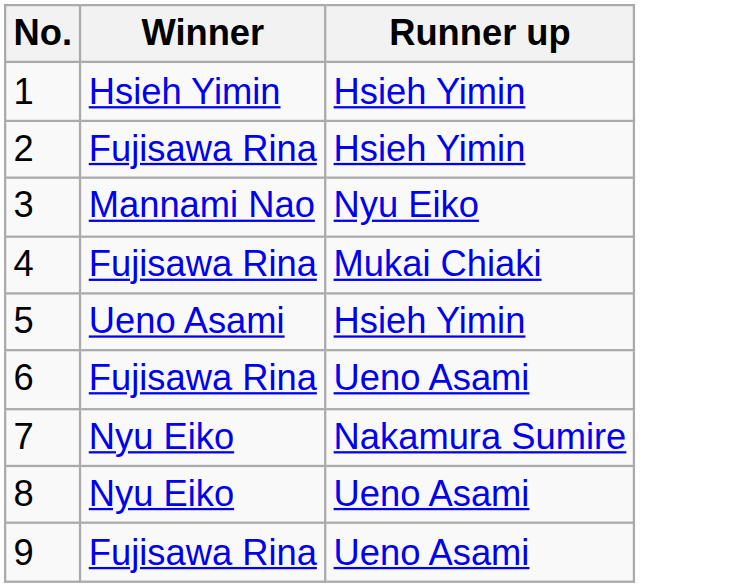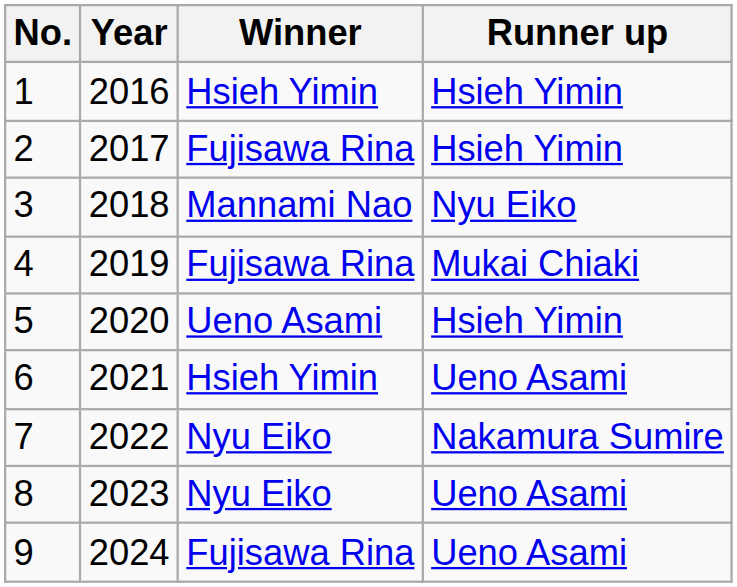+ column: Year | 2016 | 2017 | 2018 | 2019 | 2020 | 2021 | 2022 | 2023 | 2024
6 | Winner: Fujisawa Rina -> Hsieh Yimin
